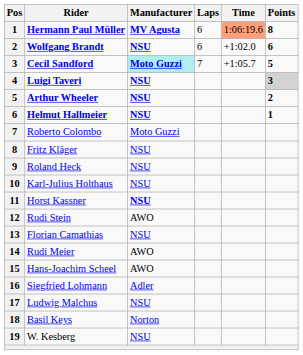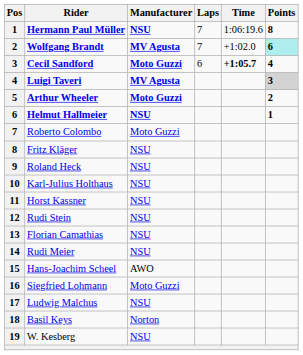Hermann Paul Müller | Manufacturer: MV Agusta -> NSU
Hermann Paul Müller | Laps: 6 -> 7
Hermann Paul Müller | Time: lightsalmon background -> no background
Wolfgang Brandt | Manufacturer: NSU -> MV Agusta
Wolfgang Brandt | Laps: 6 -> 7
Wolfgang Brandt | Points: no background -> paleturquoise background
Cecil Sandford | Manufacturer: paleturquoise background -> no background
Cecil Sandford | Laps: 7 -> 6
Cecil Sandford | Time: normal -> bold
Cecil Sandford | Points: 5 -> 4
Luigi Taveri | Manufacturer: NSU -> MV Agusta
Arthur Wheeler | Manufacturer: NSU -> Moto Guzzi
Horst Kassner | Manufacturer: bold -> normal
Rudi Stein | Manufacturer: AWO -> NSU
Rudi Meier | Manufacturer: AWO -> NSU
Siegfried Lohmann | Manufacturer: Adler -> Moto Guzzi
